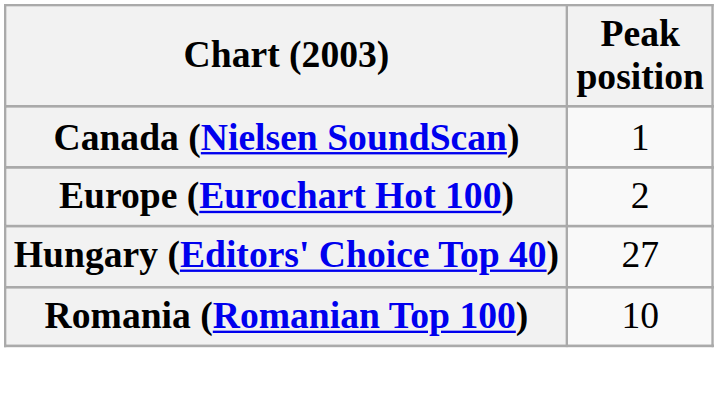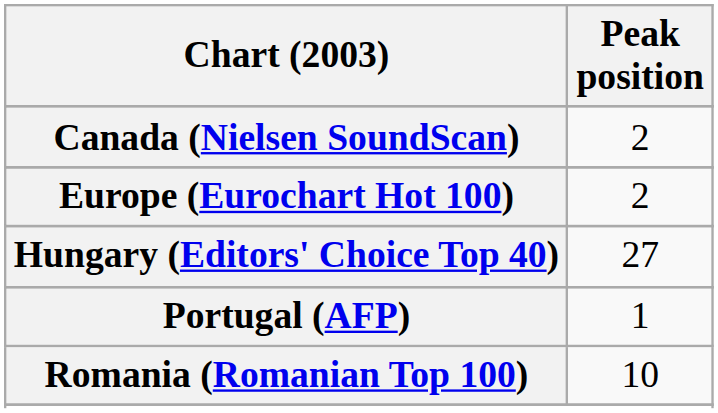Canada (Nielsen SoundScan) | Peak position: 1 -> 2
+ row: Portugal (AFP) | 1
